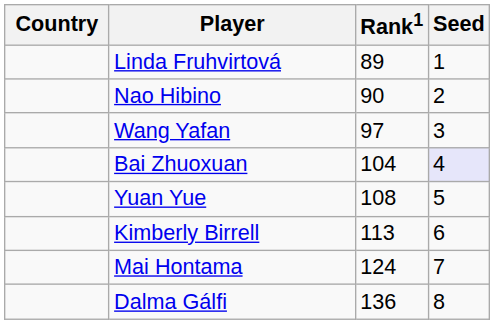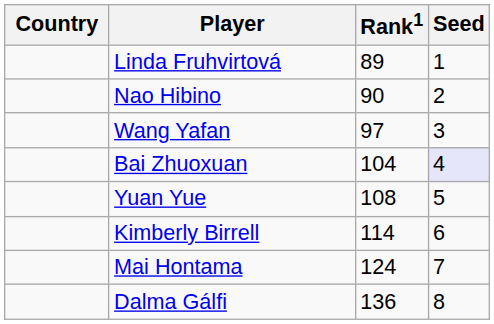Kimberly Birrell | Rank1: 113 -> 114
